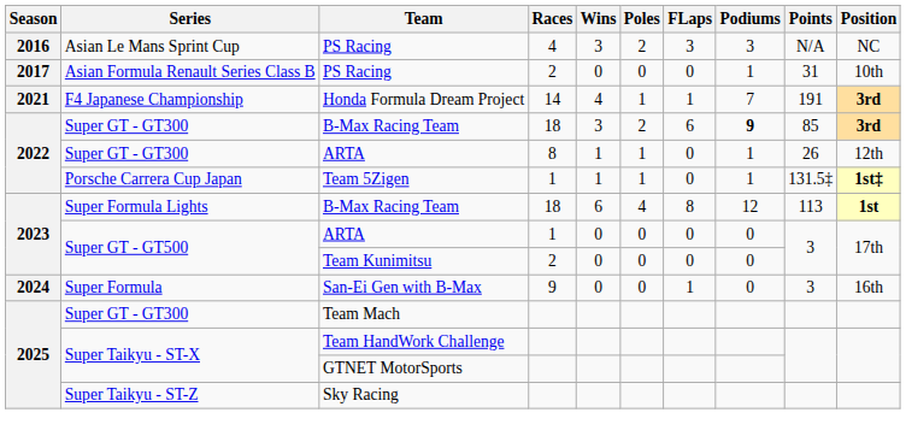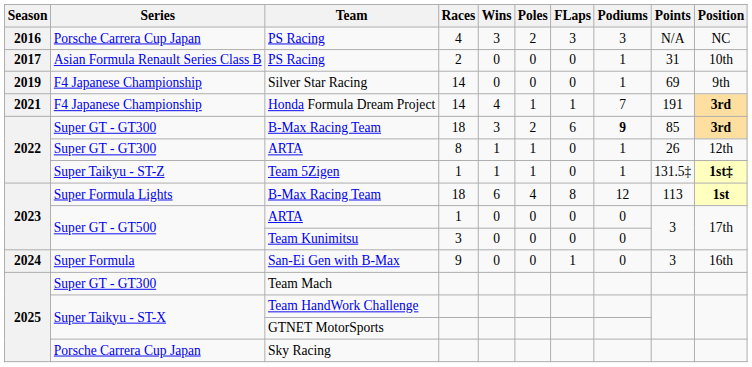2016 / PS Racing | Series: Asian Le Mans Sprint Cup -> Porsche Carrera Cup Japan
+ row: 2019 | F4 Japanese Championship | Silver Star Racing | 14 | 0 | 0 | 0 | 1 | 69 | 9th
Team 5Zigen | Series: Porsche Carrera Cup Japan -> Super Taikyu - ST-Z
Team Kunimitsu | Races: 2 -> 3
Sky Racing | Series: Super Taikyu - ST-Z -> Porsche Carrera Cup Japan
